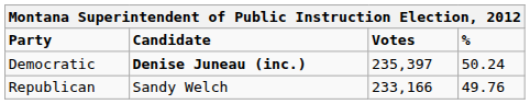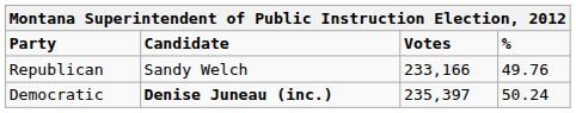rows swapped: Democratic <-> Republican
